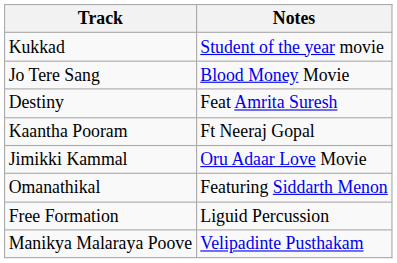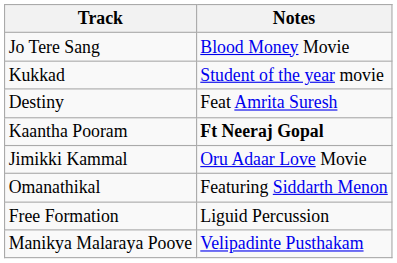rows swapped: Jo Tere Sang <-> Kukkad
Kaantha Pooram | Notes: normal -> bold
